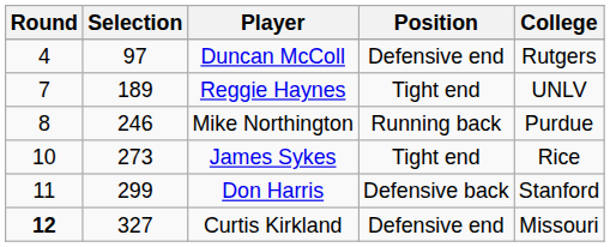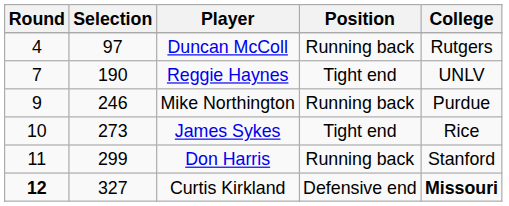Duncan McColl | Position: Defensive end -> Running back
Reggie Haynes | Selection: 189 -> 190
Mike Northington | Round: 8 -> 9
Don Harris | Position: Defensive back -> Running back
Curtis Kirkland | College: normal -> bold
